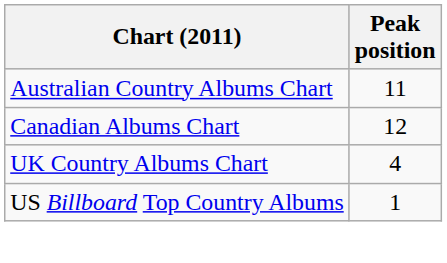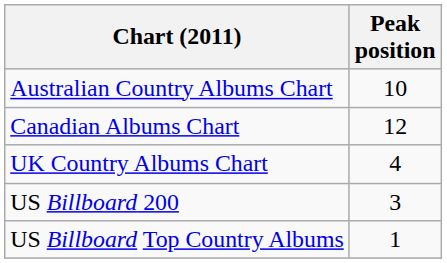Australian Country Albums Chart | Peak position: 11 -> 10
+ row: US Billboard 200 | 3
